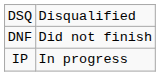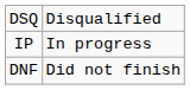rows swapped: DNF <-> IP
